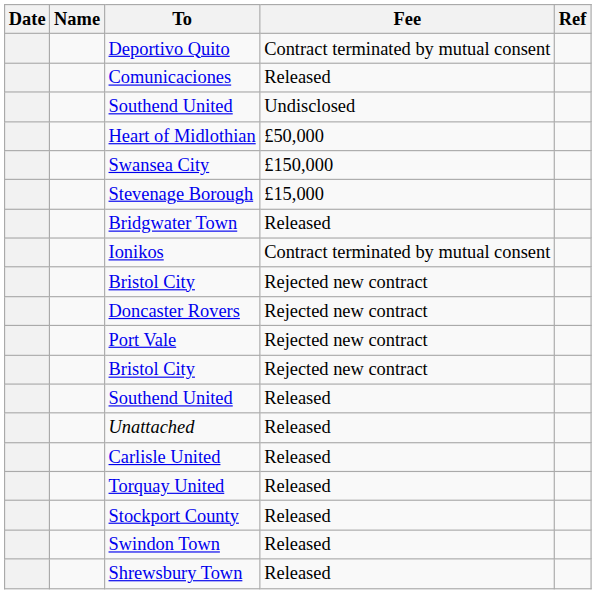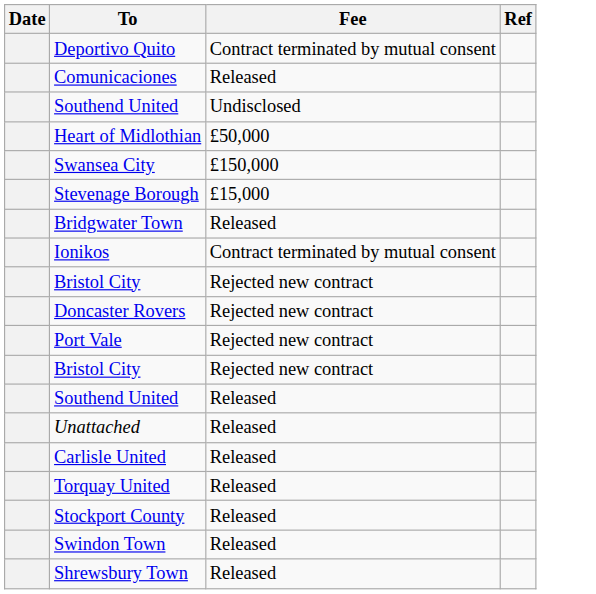- column: Name
